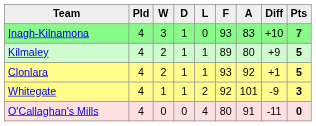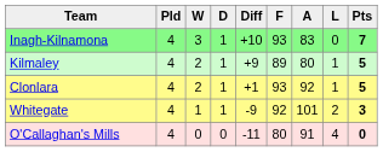columns swapped: L <-> Diff
